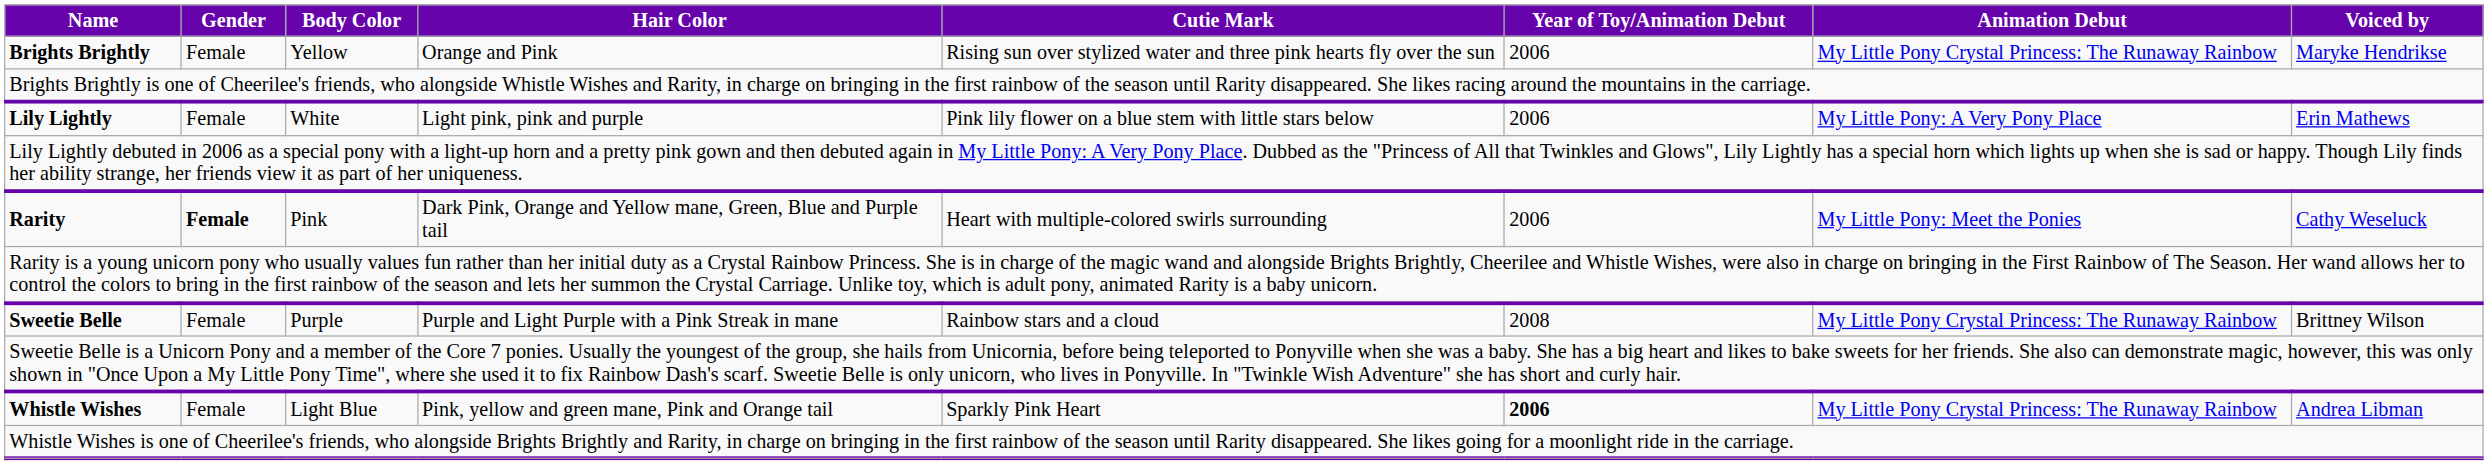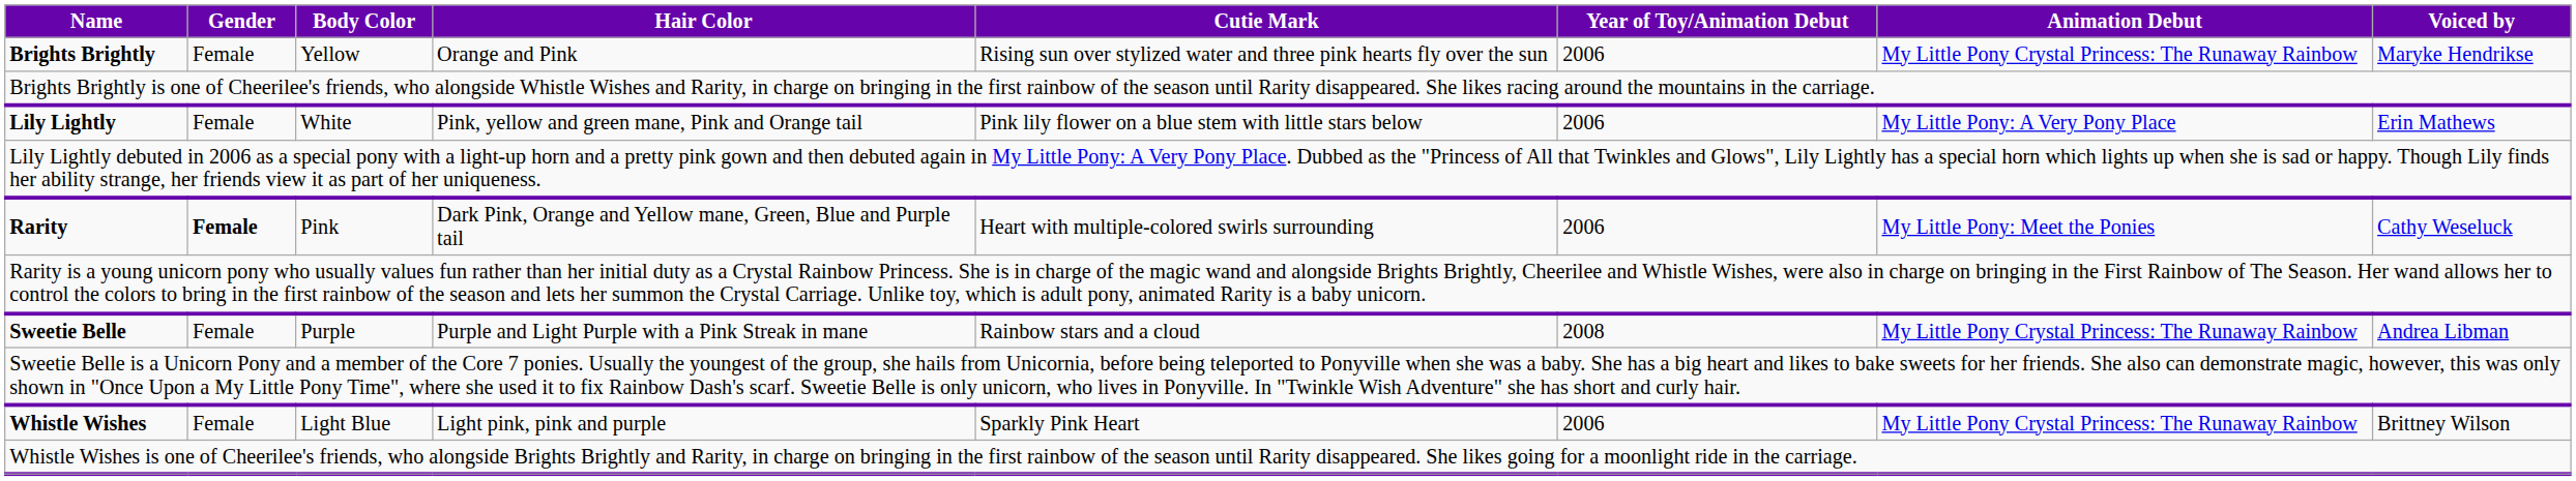Lily Lightly | Hair Color: Light pink, pink and purple -> Pink, yellow and green mane, Pink and Orange tail
Sweetie Belle | Voiced by: Brittney Wilson -> Andrea Libman
Whistle Wishes | Hair Color: Pink, yellow and green mane, Pink and Orange tail -> Light pink, pink and purple
Whistle Wishes | Year of Toy/Animation Debut: bold -> normal
Whistle Wishes | Voiced by: Andrea Libman -> Brittney Wilson
